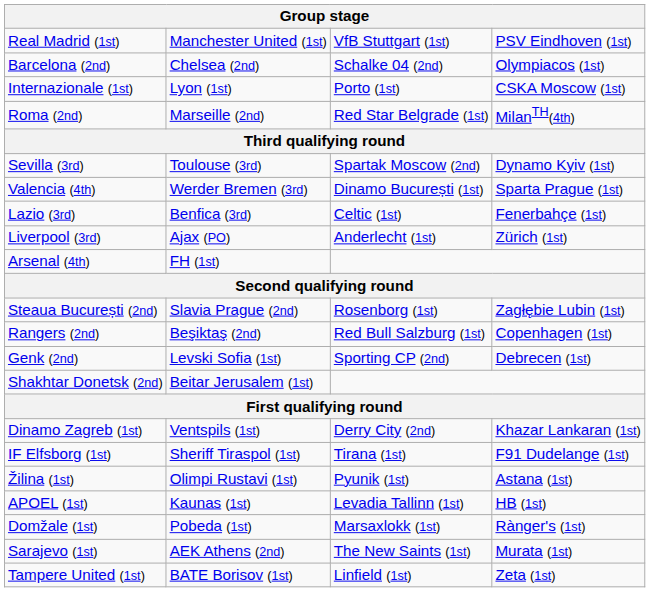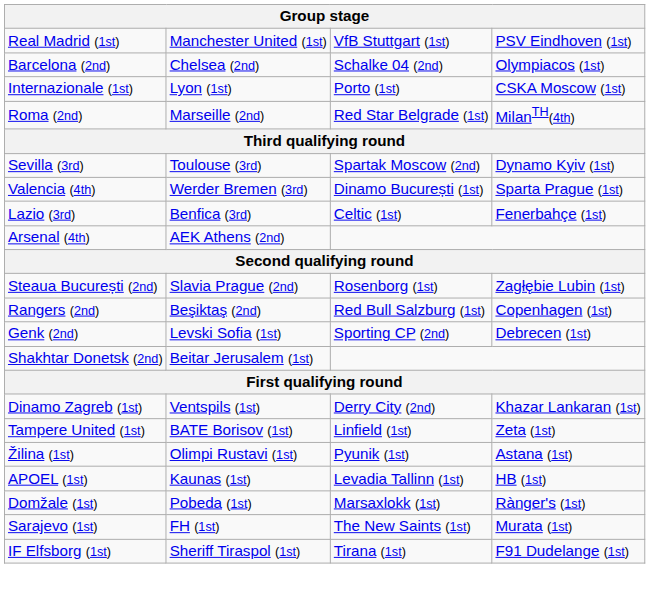- row: Liverpool (3rd) | Ajax (PO) | Anderlecht (1st) | Zürich (1st)
Arsenal (4th) | column 2: FH (1st) -> AEK Athens (2nd)
rows swapped: IF Elfsborg (1st) <-> Tampere United (1st)
Sarajevo (1st) | column 2: AEK Athens (2nd) -> FH (1st)
